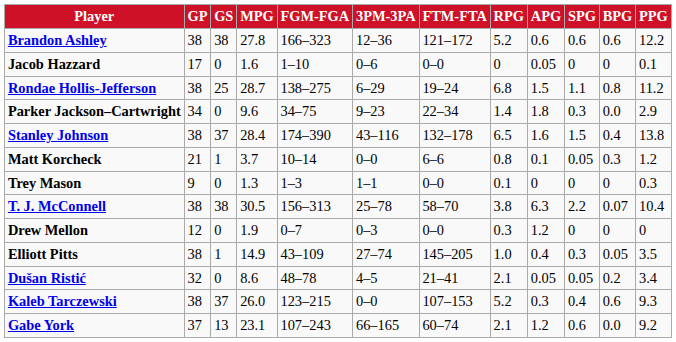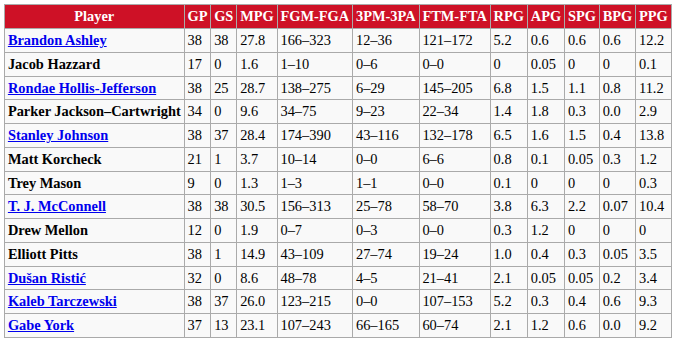Rondae Hollis-Jefferson | FTM-FTA: 19–24 -> 145–205
Elliott Pitts | FTM-FTA: 145–205 -> 19–24
